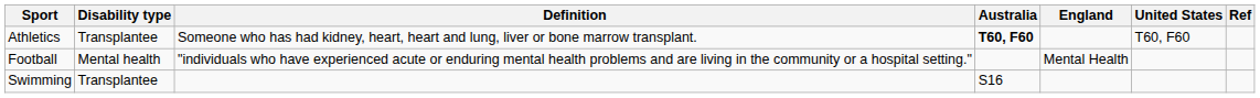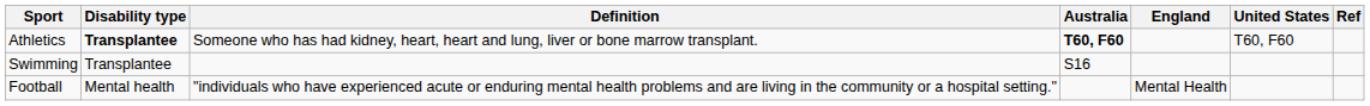Athletics | Disability type: normal -> bold
rows swapped: Football <-> Swimming
